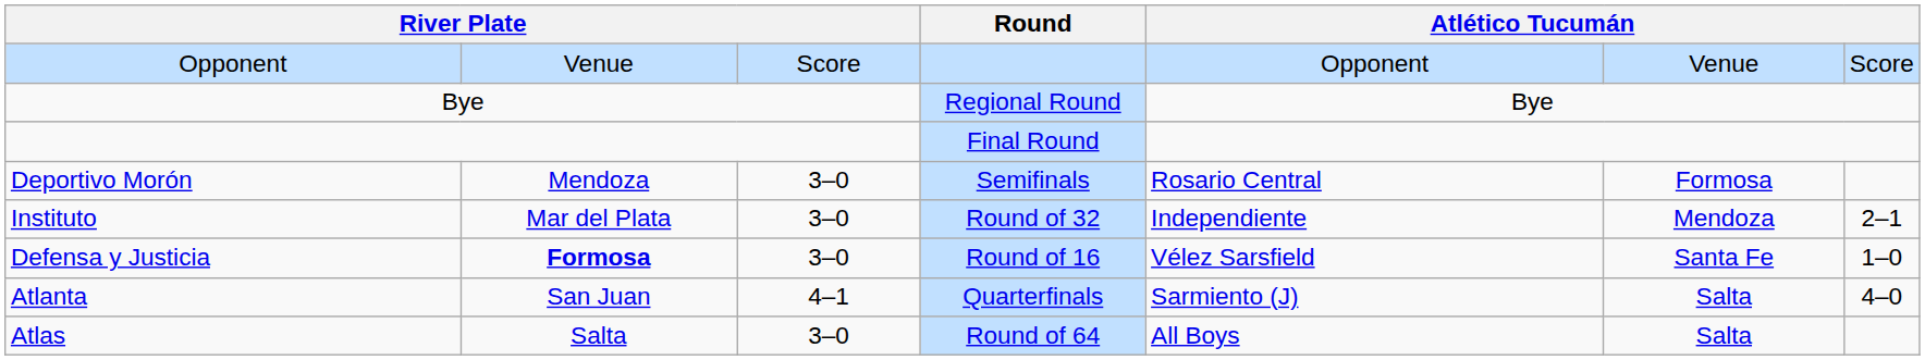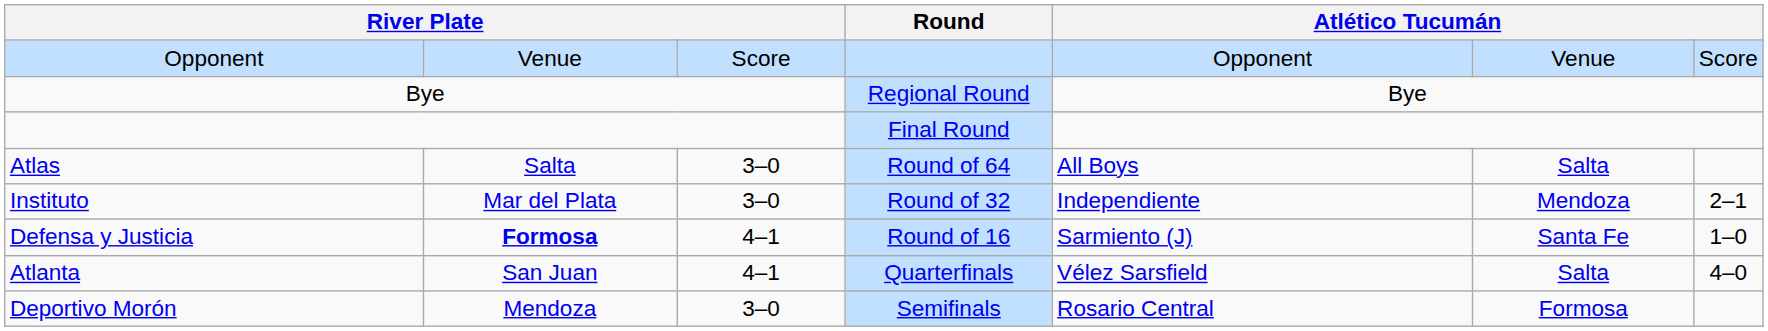rows swapped: Atlas <-> Deportivo Morón
Defensa y Justicia | column 3: 3–0 -> 4–1
Defensa y Justicia | column 5: Vélez Sarsfield -> Sarmiento (J)
Atlanta | column 5: Sarmiento (J) -> Vélez Sarsfield
